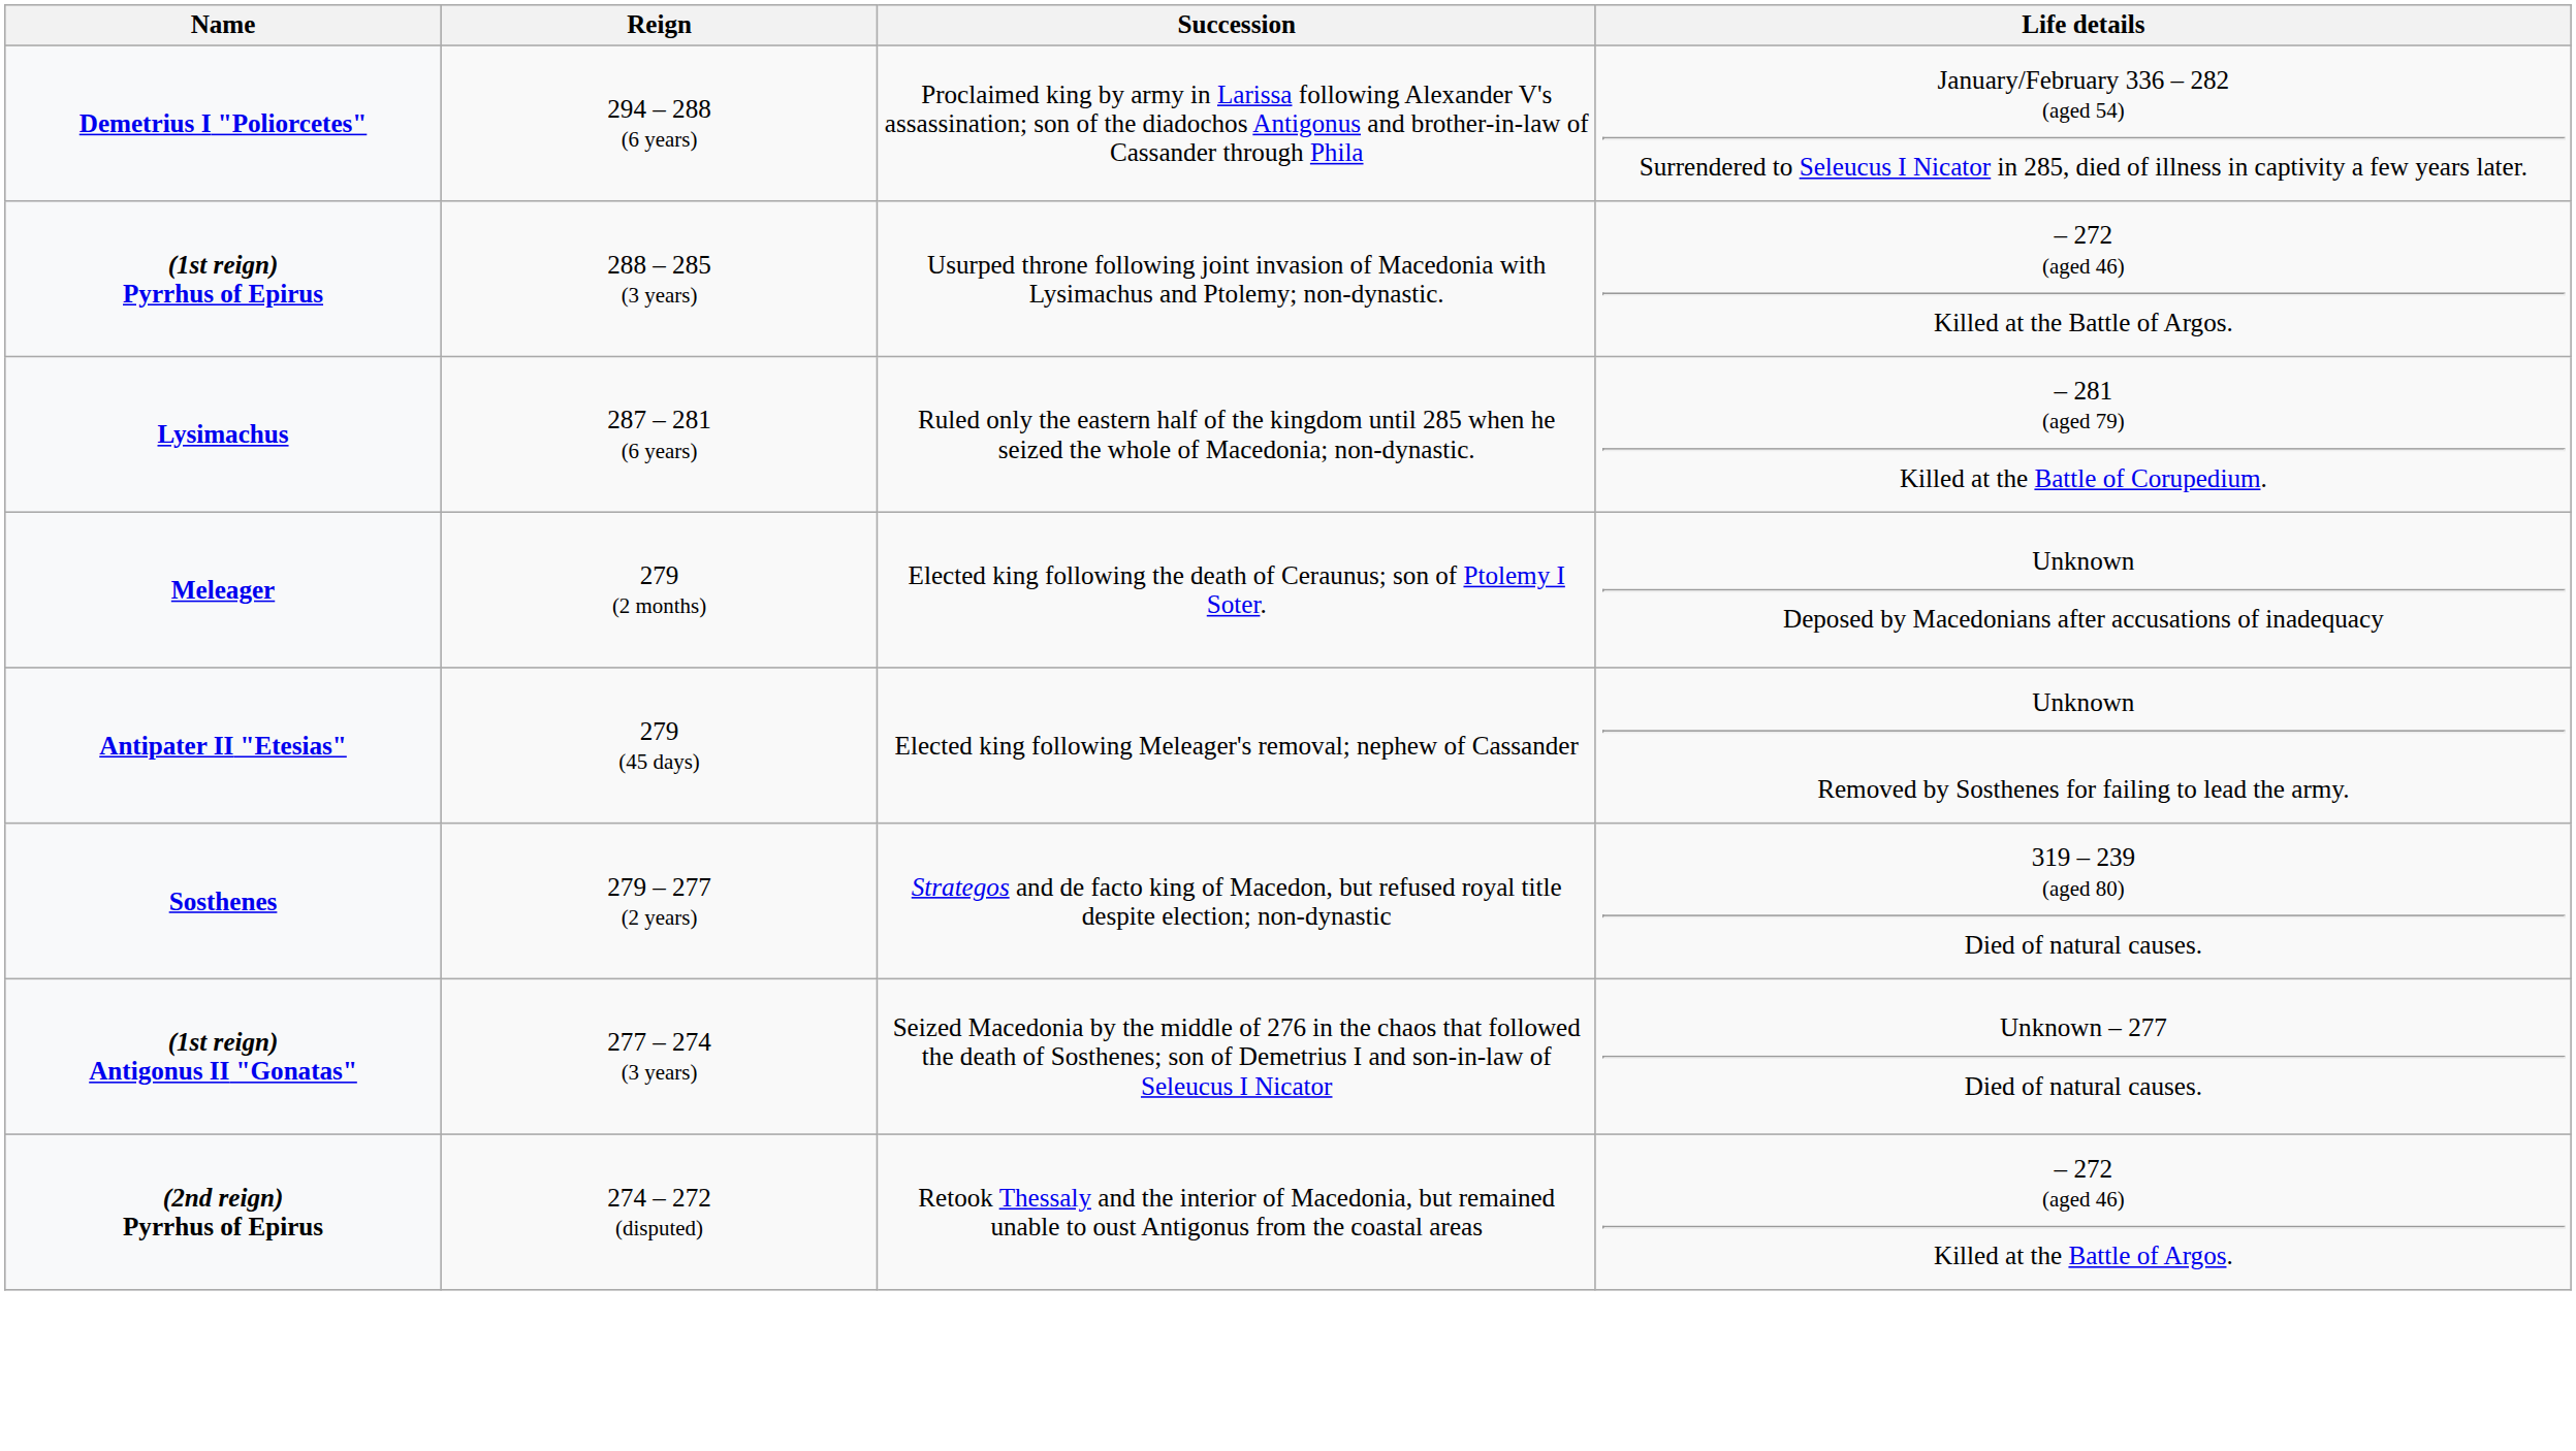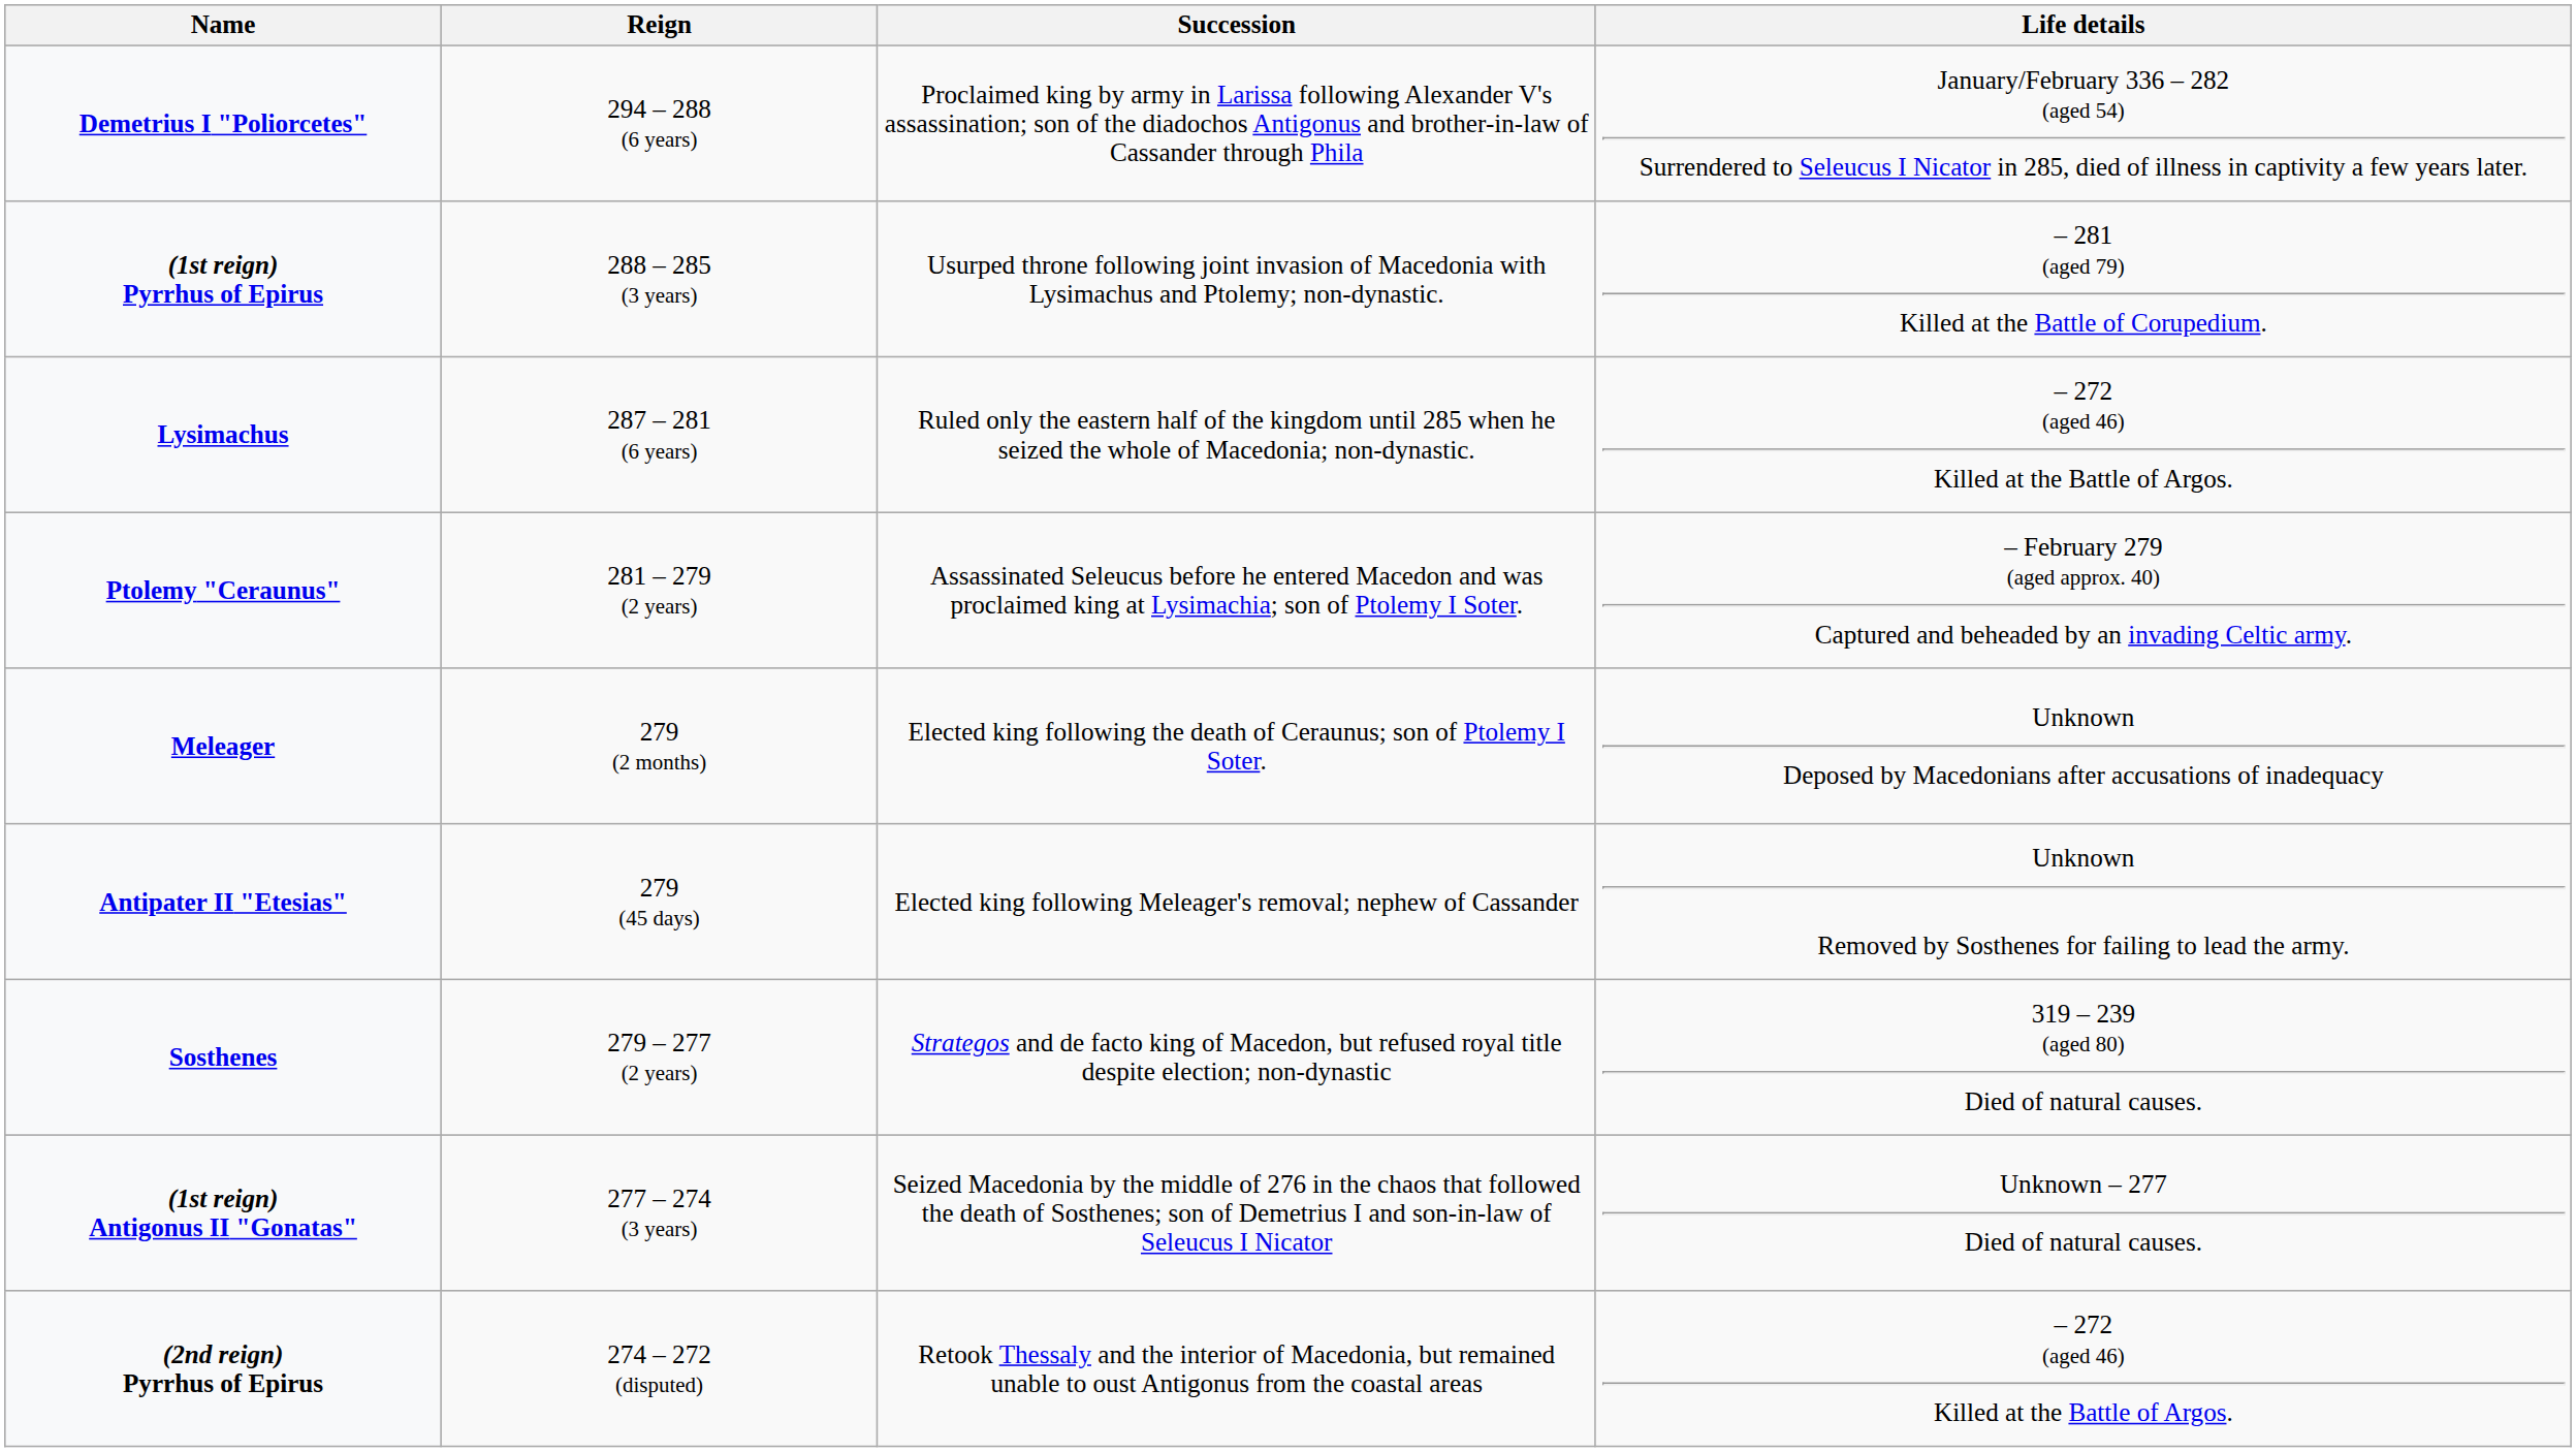(1st reign) Pyrrhus of Epirus | Life details: – 272 (aged 46) Killed at the Battle of Argos. -> – 281 (aged 79) Killed at the Battle of Corupedium.
Lysimachus | Life details: – 281 (aged 79) Killed at the Battle of Corupedium. -> – 272 (aged 46) Killed at the Battle of Argos.
+ row: Ptolemy "Ceraunus" | 281 – 279 (2 years) | Assassinated Seleucus before he entered Macedon and was proclaimed king at Lysimachia; son of Ptolemy I Soter. | – February 279 (aged approx. 40) Captured and beheaded by an invading Celtic army.
